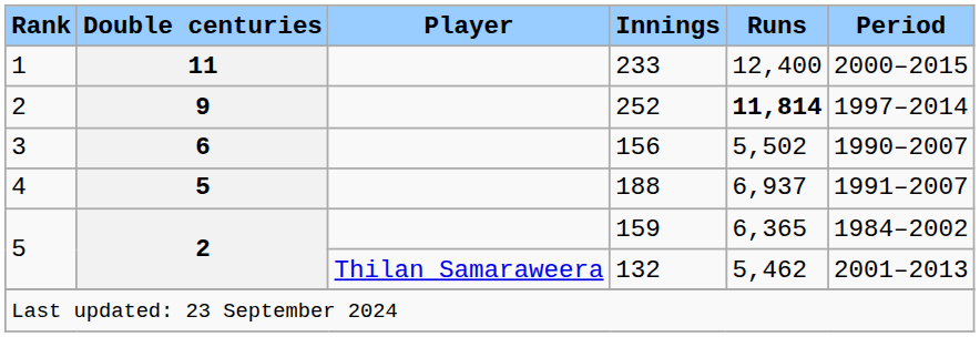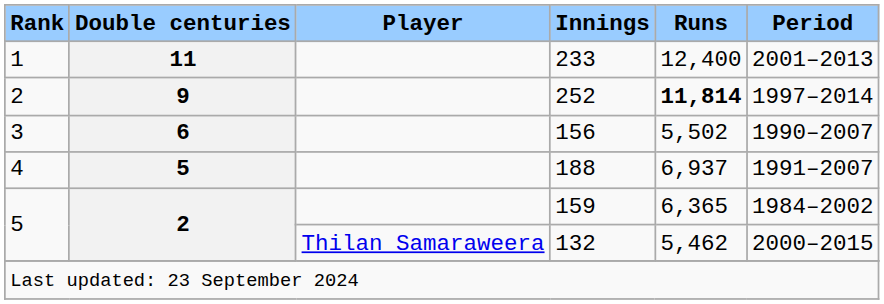233 | Period: 2000–2015 -> 2001–2013
132 | Period: 2001–2013 -> 2000–2015
